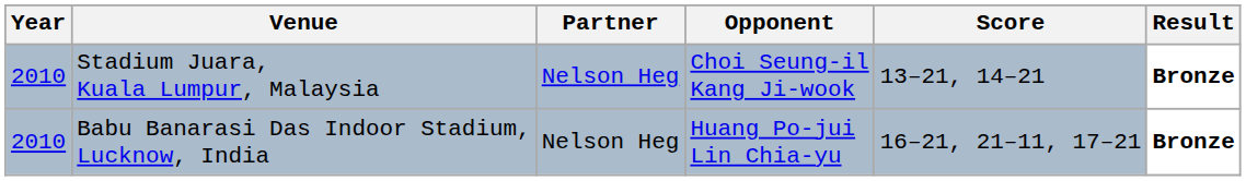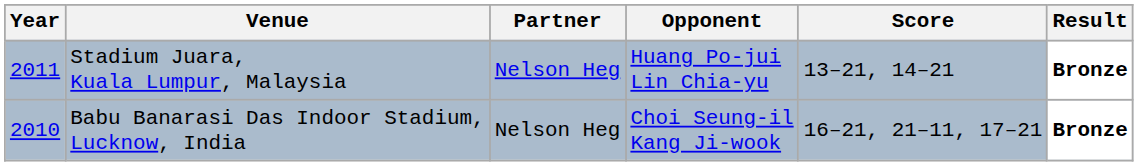Stadium Juara, Kuala Lumpur, Malaysia | Year: 2010 -> 2011
Stadium Juara, Kuala Lumpur, Malaysia | Opponent: Choi Seung-il Kang Ji-wook -> Huang Po-jui Lin Chia-yu
Babu Banarasi Das Indoor Stadium, Lucknow, India | Opponent: Huang Po-jui Lin Chia-yu -> Choi Seung-il Kang Ji-wook
